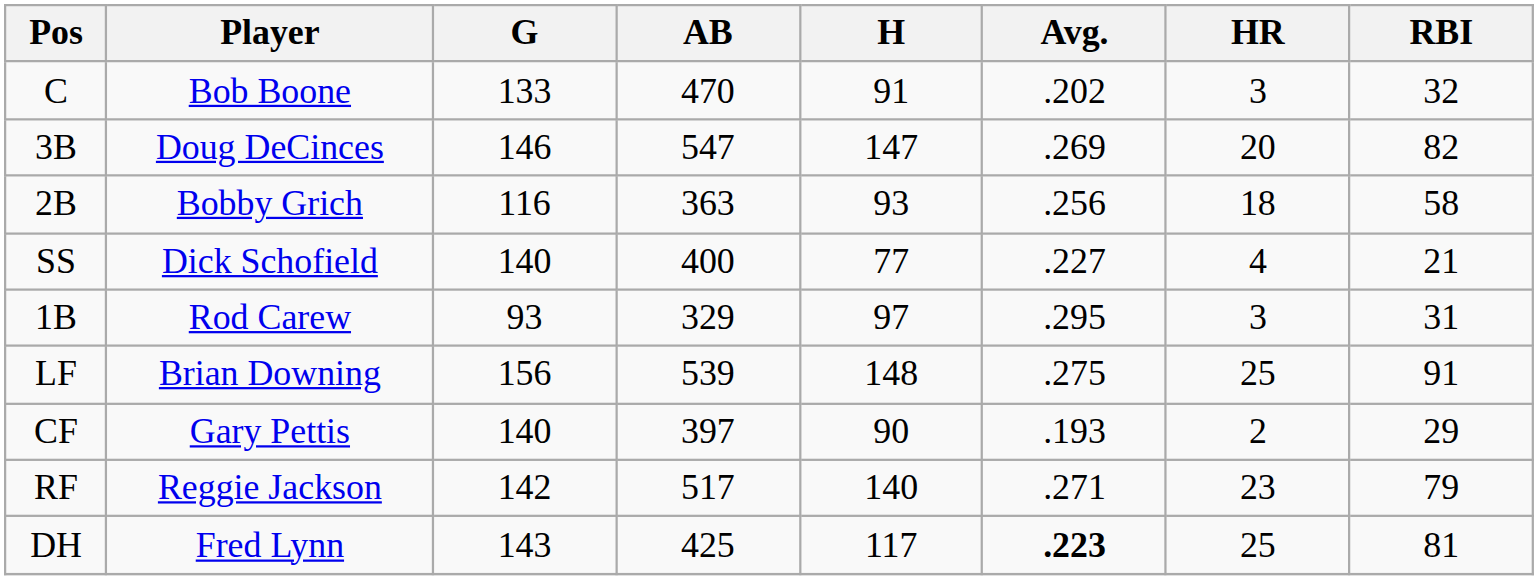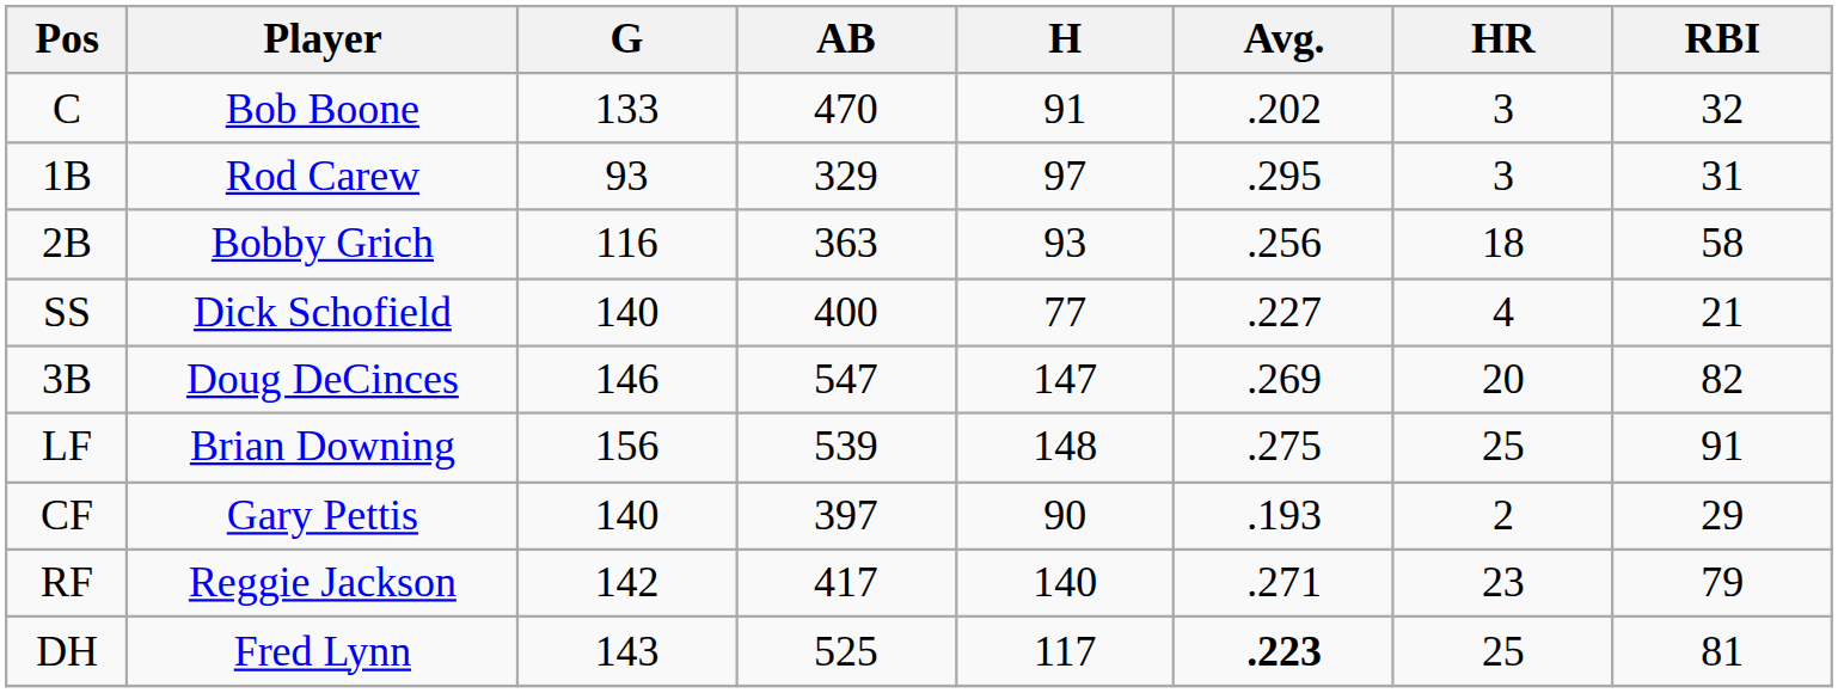rows swapped: 1B <-> 3B
RF | AB: 517 -> 417
DH | AB: 425 -> 525
